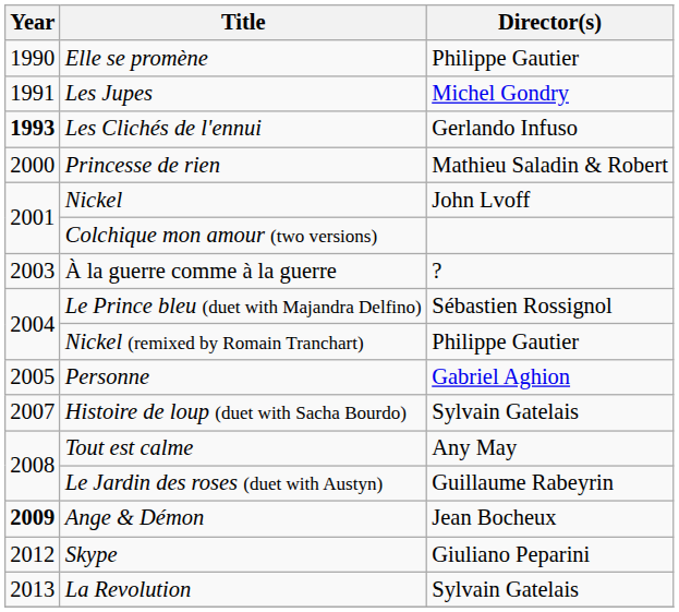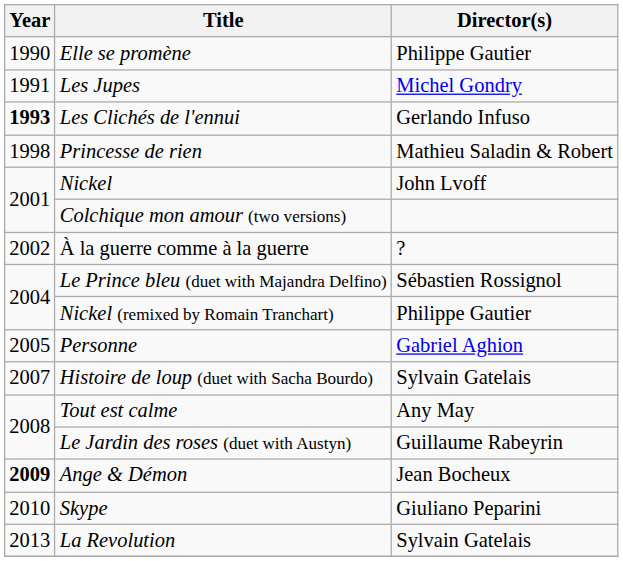Princesse de rien | Year: 2000 -> 1998
À la guerre comme à la guerre | Year: 2003 -> 2002
Skype | Year: 2012 -> 2010
